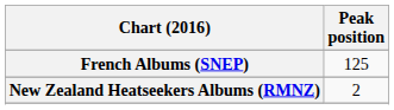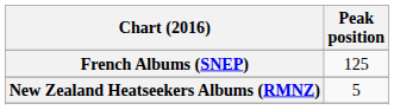New Zealand Heatseekers Albums (RMNZ) | Peak position: 2 -> 5
